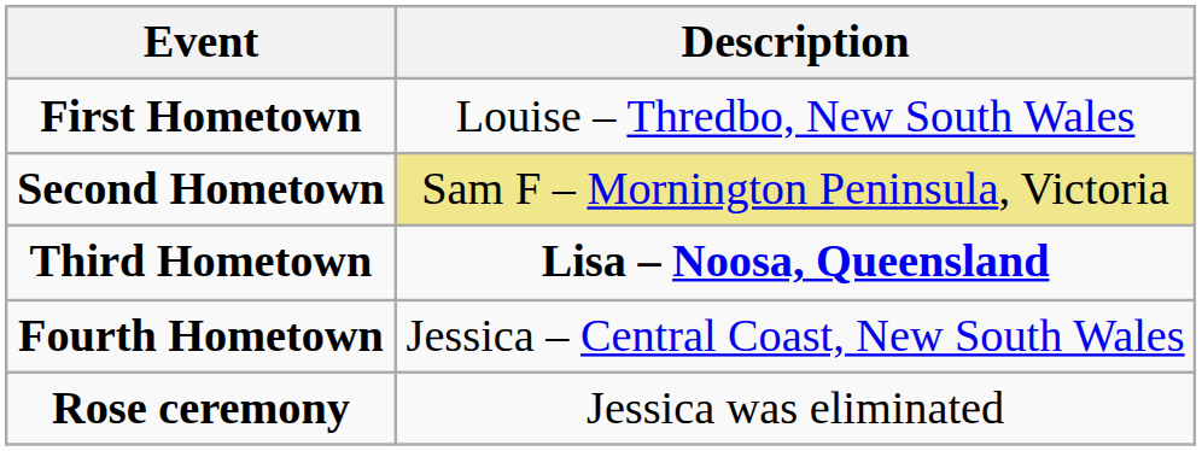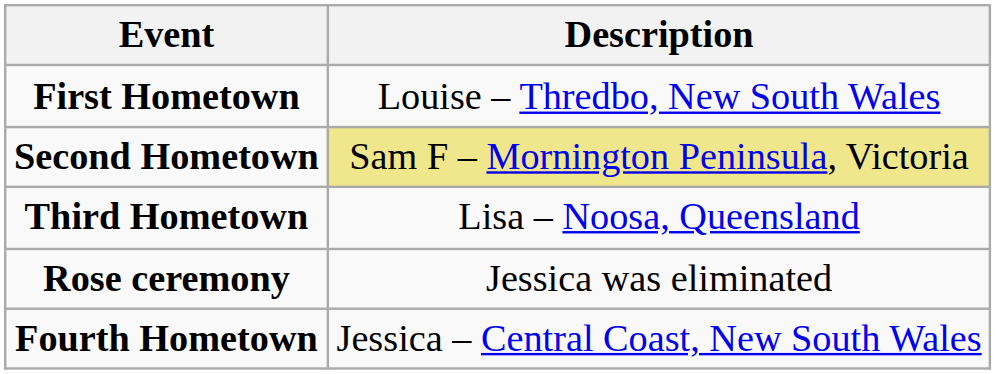Third Hometown | Description: bold -> normal
rows swapped: Fourth Hometown <-> Rose ceremony
